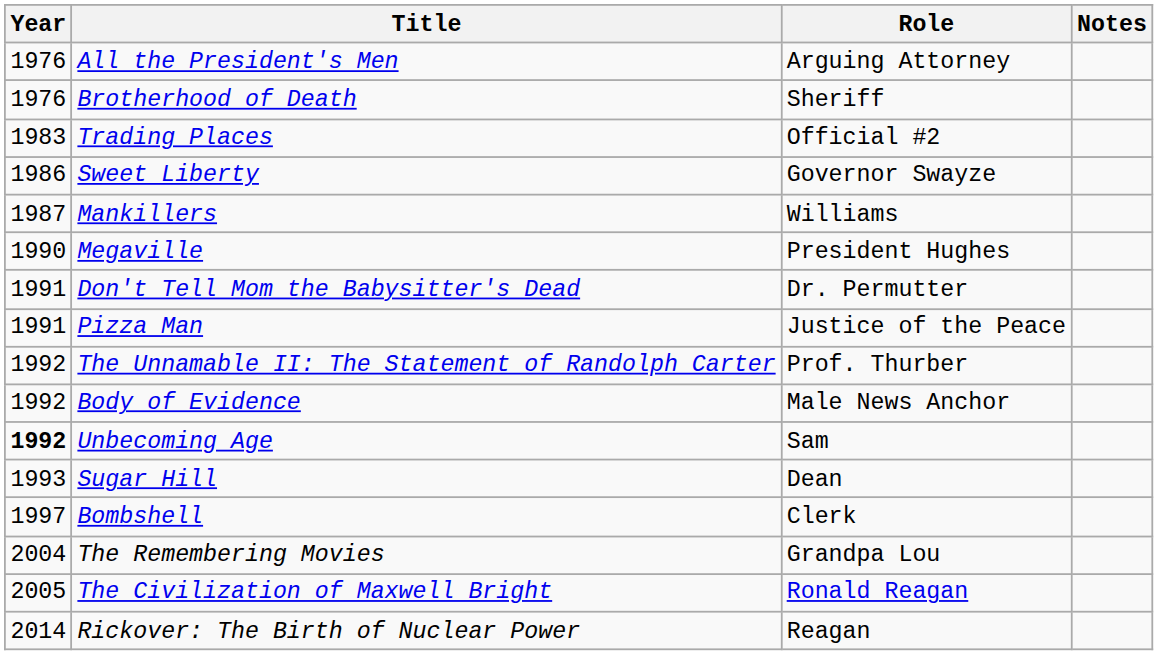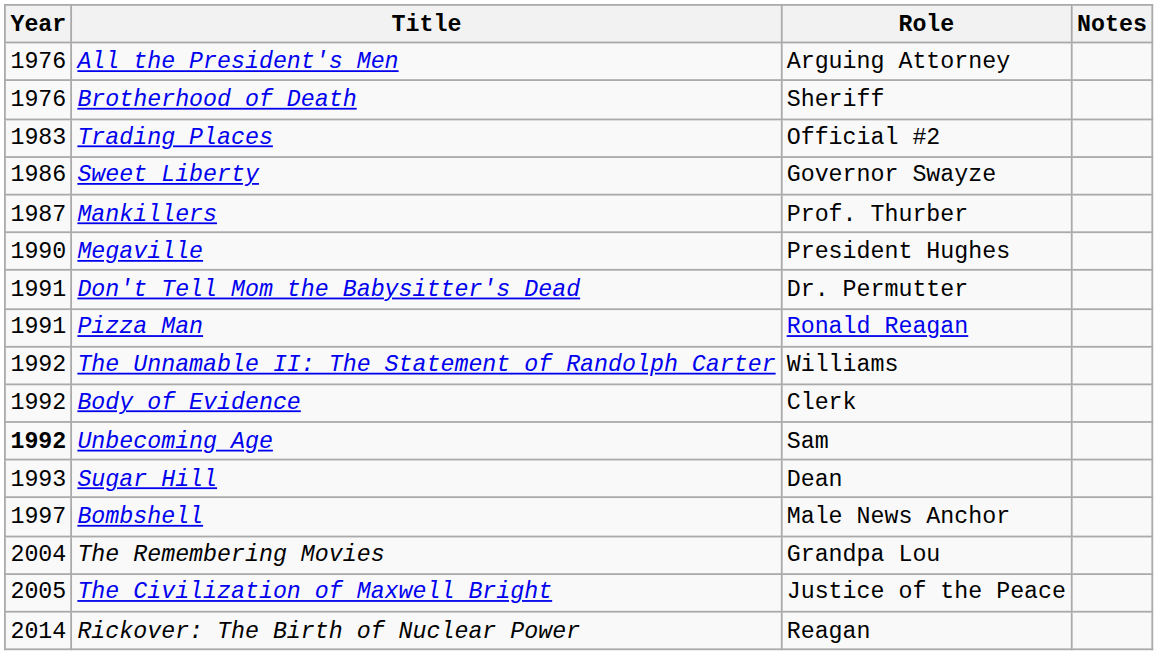Mankillers | Role: Williams -> Prof. Thurber
Pizza Man | Role: Justice of the Peace -> Ronald Reagan
The Unnamable II: The Statement of Randolph Carter | Role: Prof. Thurber -> Williams
Body of Evidence | Role: Male News Anchor -> Clerk
Bombshell | Role: Clerk -> Male News Anchor
The Civilization of Maxwell Bright | Role: Ronald Reagan -> Justice of the Peace
